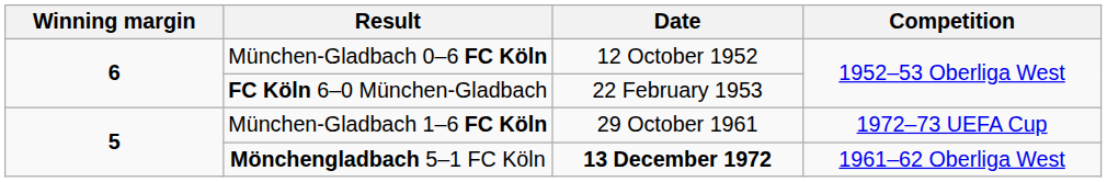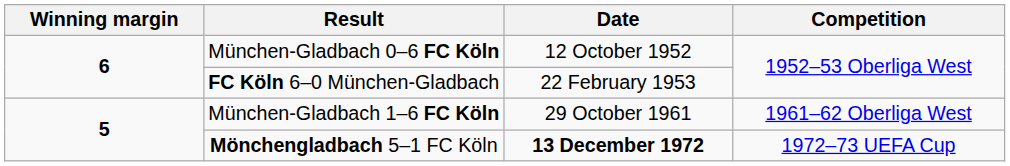München-Gladbach 1–6 FC Köln | Competition: 1972–73 UEFA Cup -> 1961–62 Oberliga West
Mönchengladbach 5–1 FC Köln | Competition: 1961–62 Oberliga West -> 1972–73 UEFA Cup
